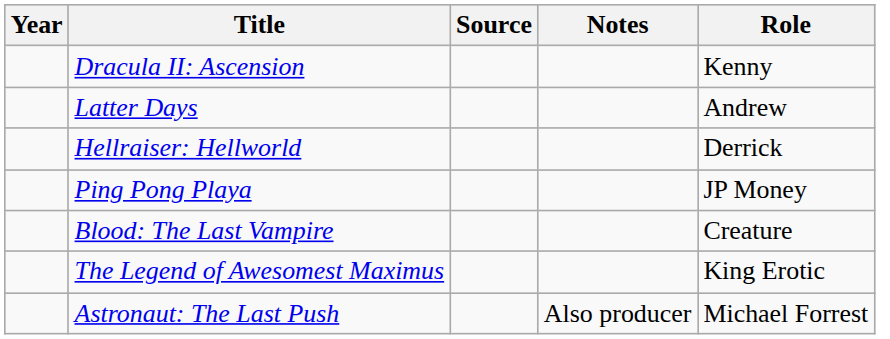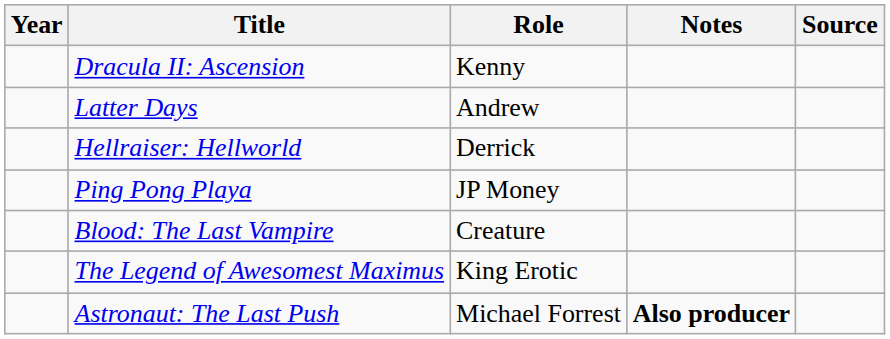columns swapped: Role <-> Source
Astronaut: The Last Push | Notes: normal -> bold
